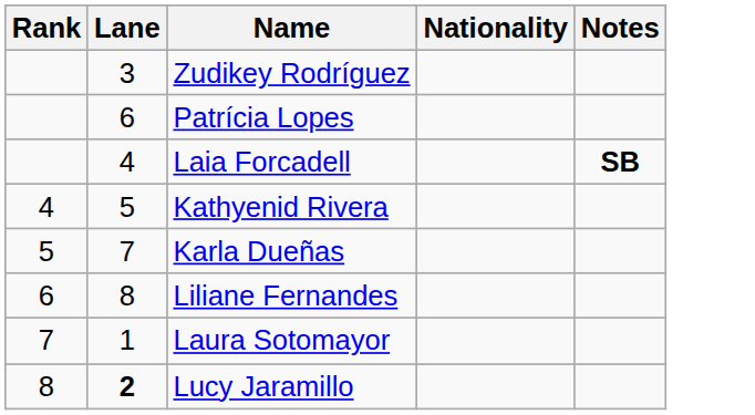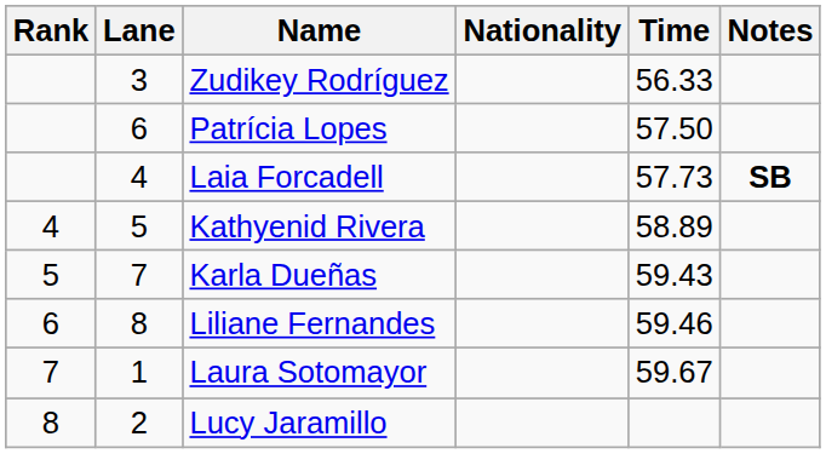+ column: Time | 56.33 | 57.50 | 57.73 | 58.89 | 59.43 | 59.46 | 59.67
Lucy Jaramillo | Lane: bold -> normal
